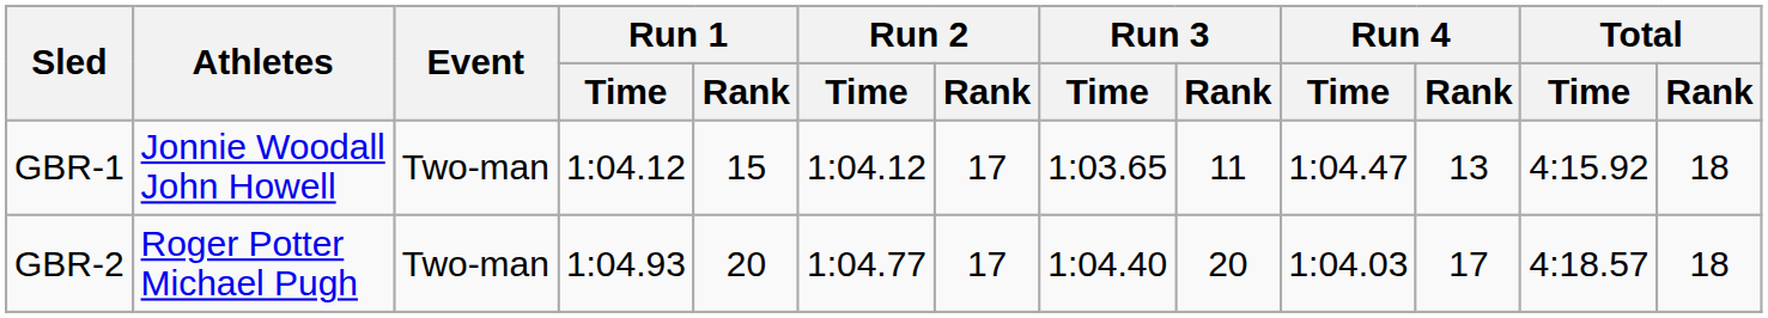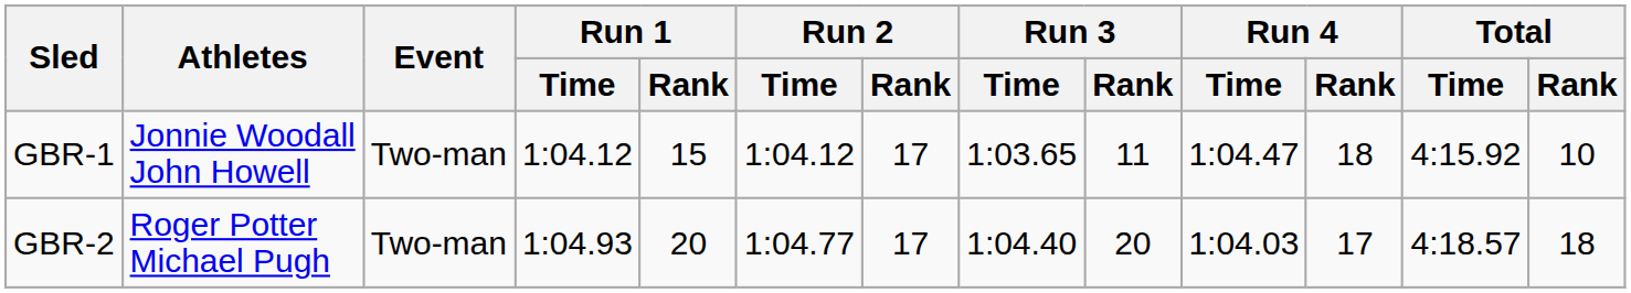GBR-1 | Run 4 / Rank: 13 -> 18
GBR-1 | Total / Rank: 18 -> 10
